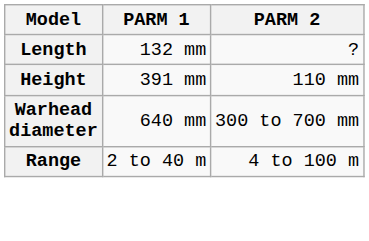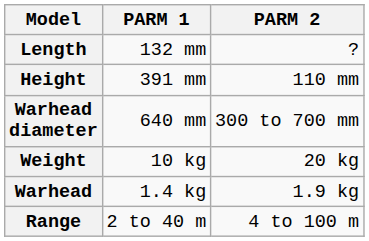+ row: Weight | 10 kg | 20 kg
+ row: Warhead | 1.4 kg | 1.9 kg
